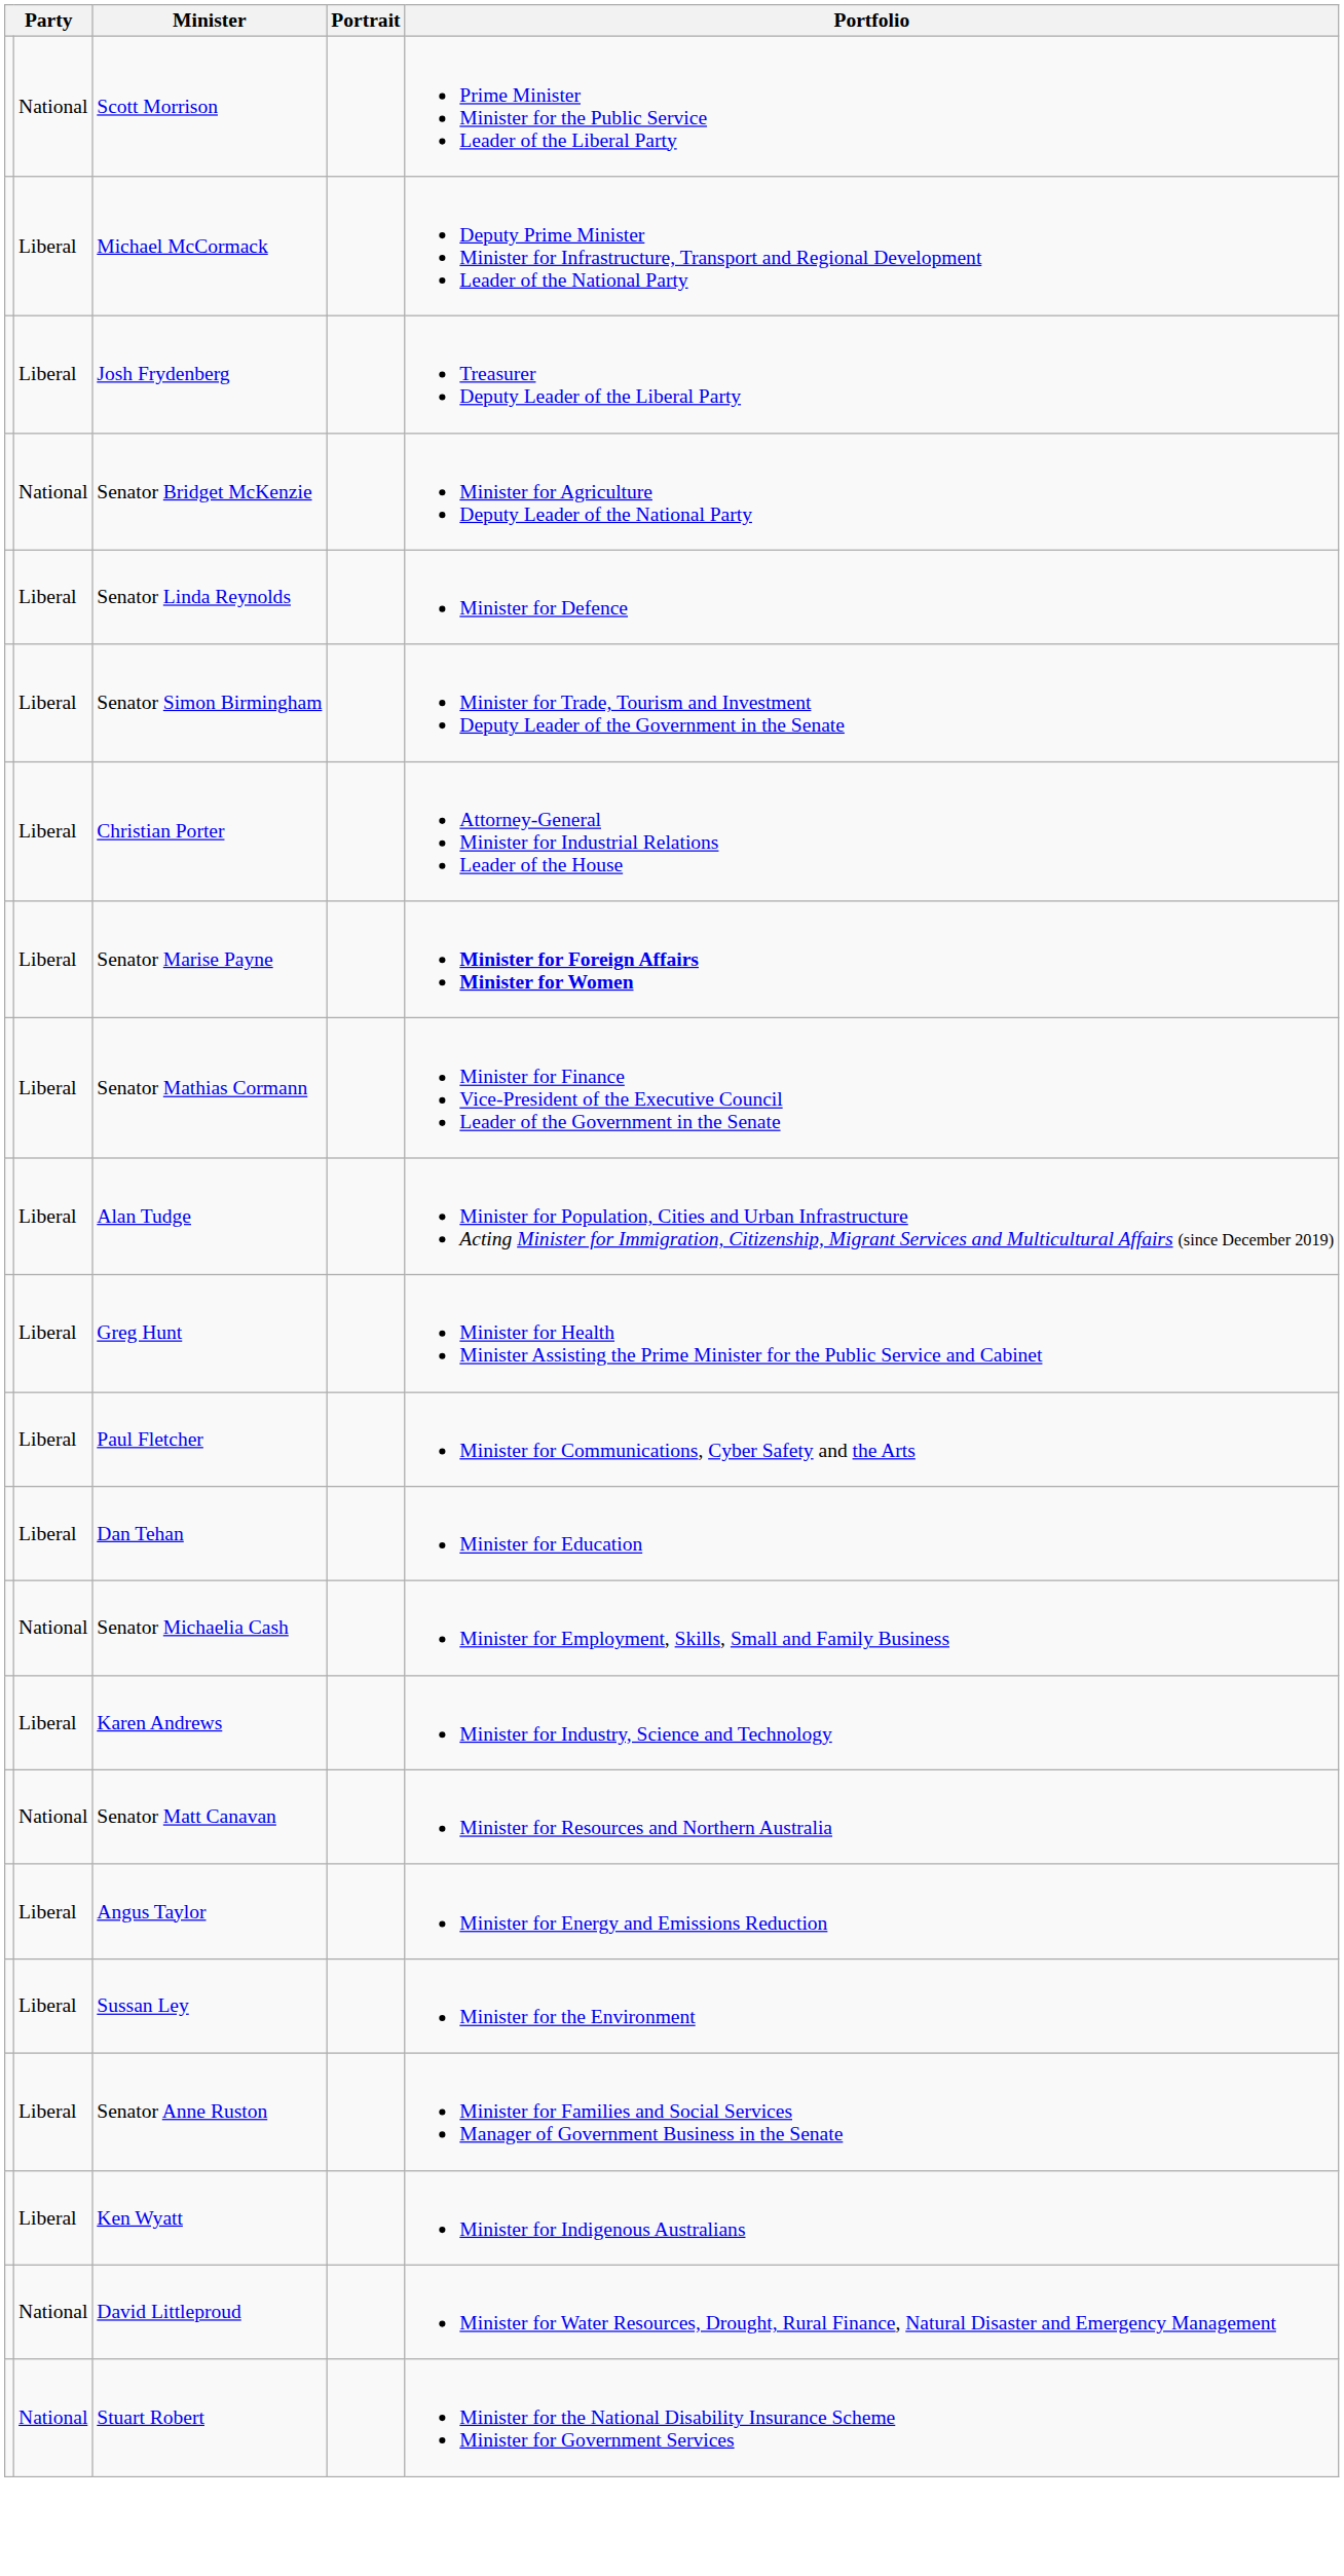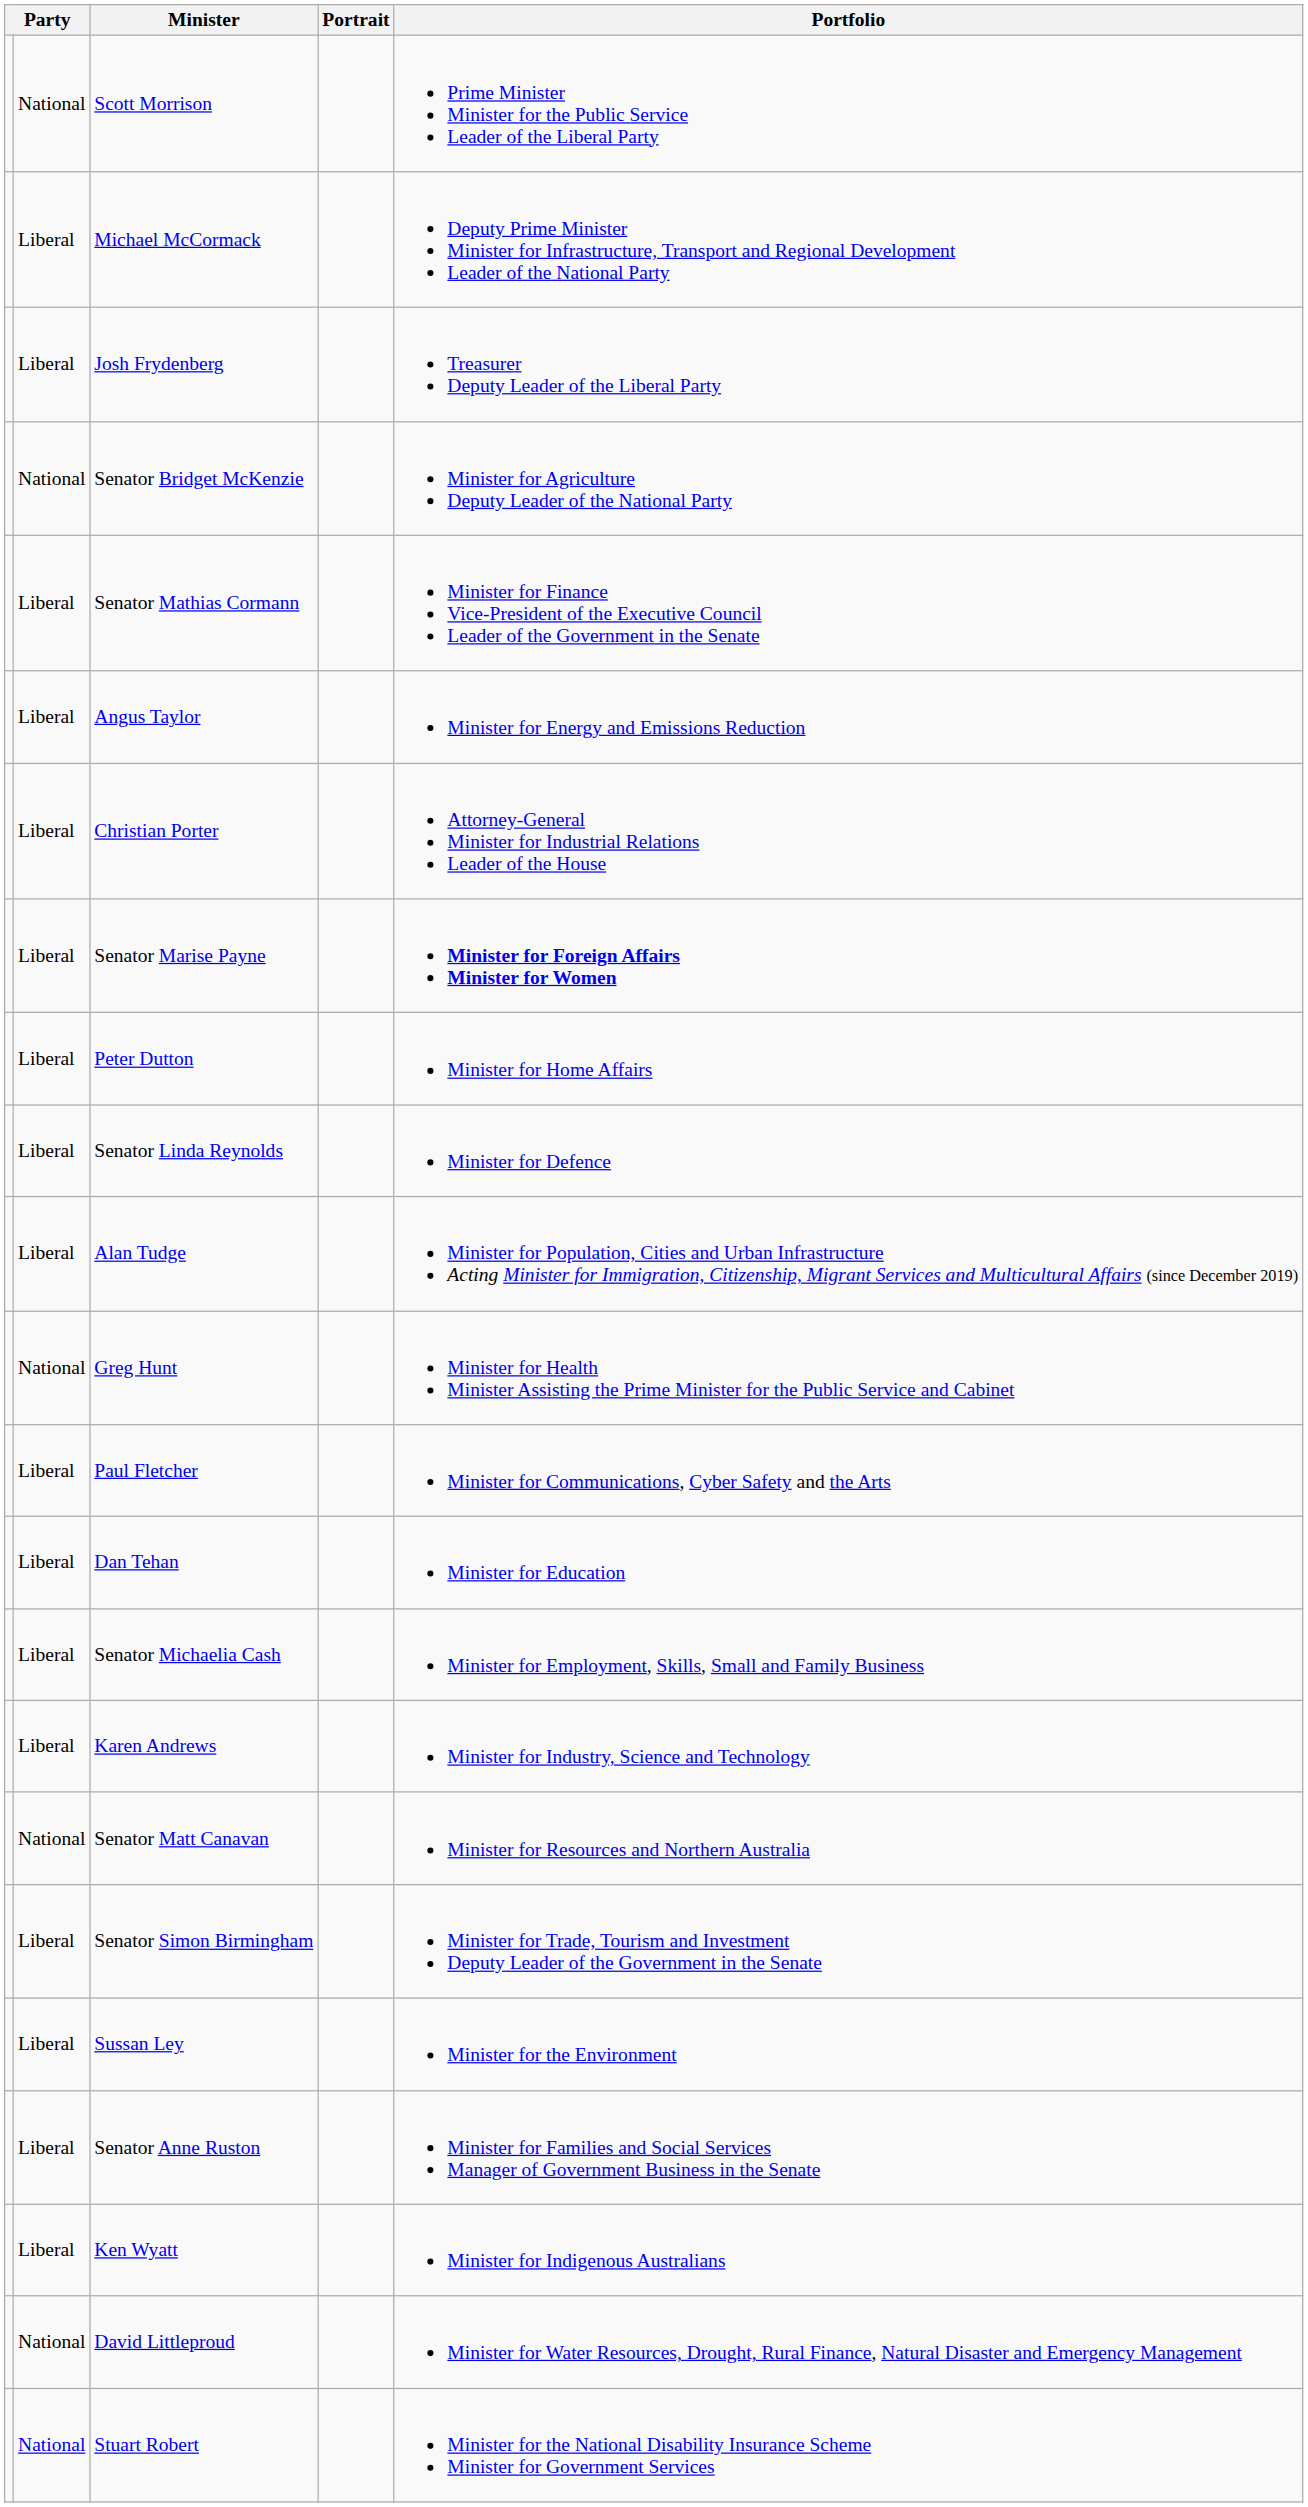rows swapped: Senator Mathias Cormann <-> Senator Linda Reynolds
rows swapped: Senator Simon Birmingham <-> Angus Taylor
+ row: Liberal | Peter Dutton | Minister for Home Affairs
Greg Hunt | column 2: Liberal -> National
Senator Michaelia Cash | column 2: National -> Liberal
